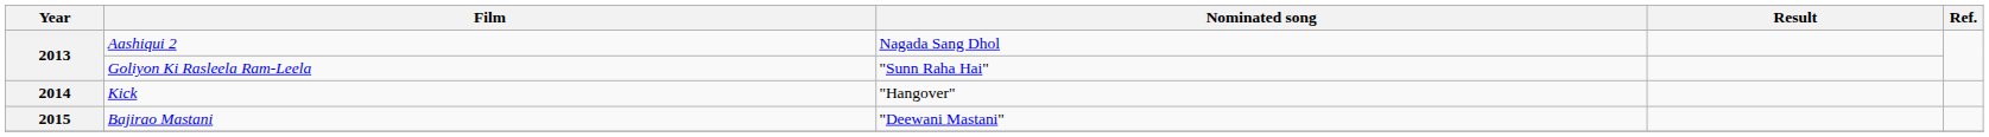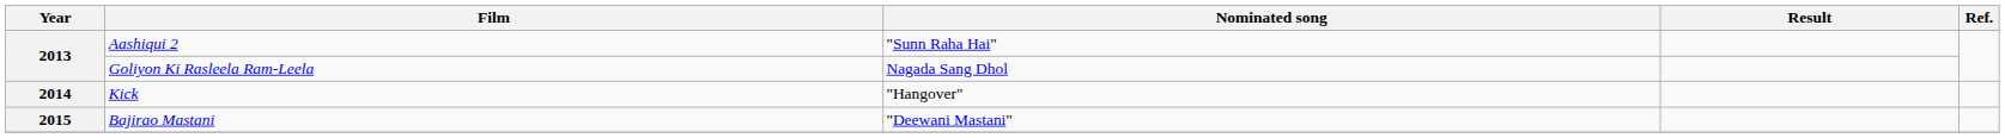Aashiqui 2 | Nominated song: Nagada Sang Dhol -> "Sunn Raha Hai"
Goliyon Ki Rasleela Ram-Leela | Nominated song: "Sunn Raha Hai" -> Nagada Sang Dhol
